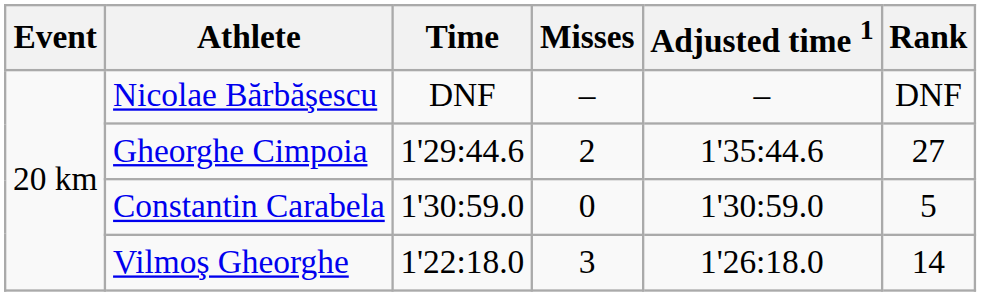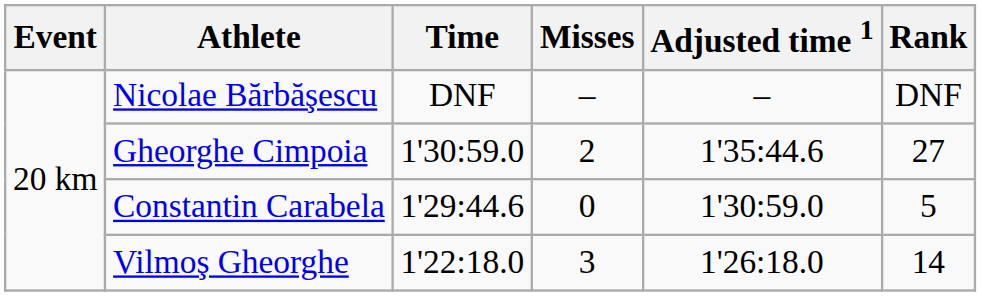Gheorghe Cimpoia | Time: 1'29:44.6 -> 1'30:59.0
Constantin Carabela | Time: 1'30:59.0 -> 1'29:44.6
